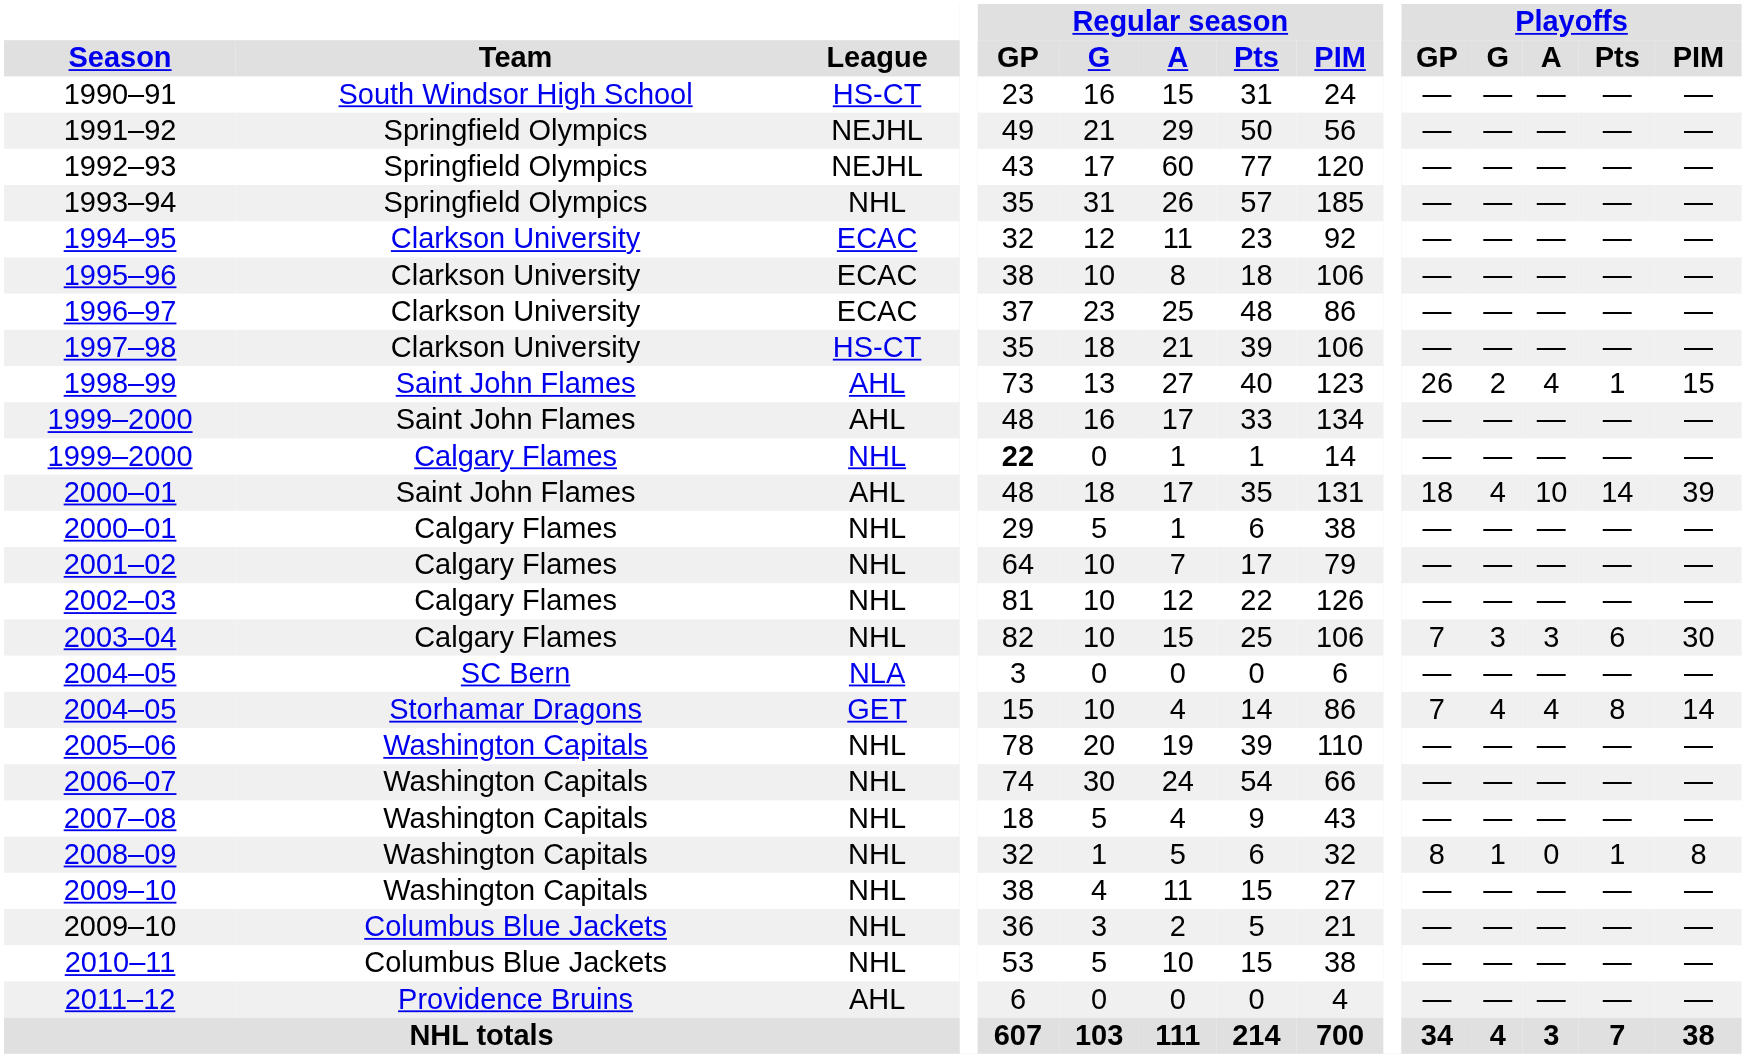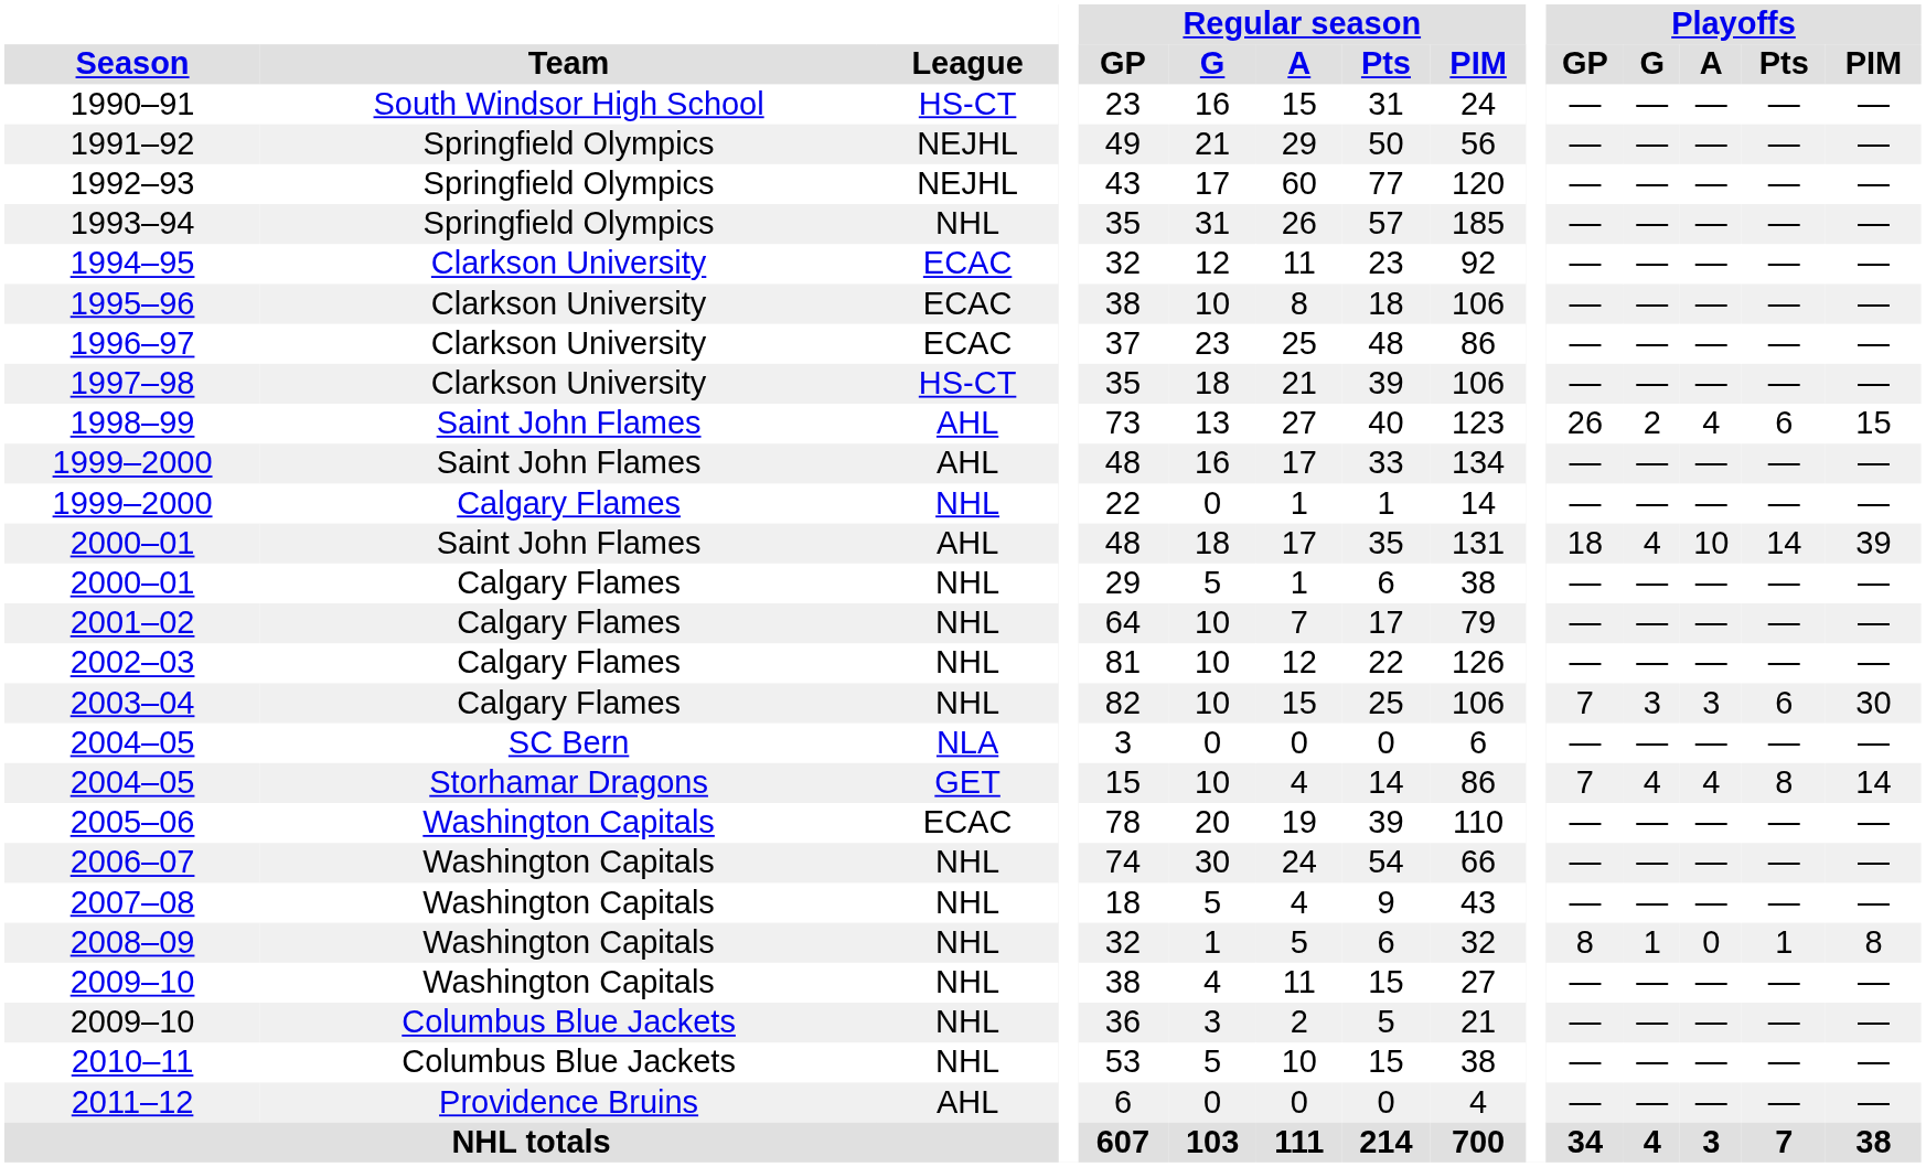1998–99 | Playoffs / Pts: 1 -> 6
1999–2000 / Calgary Flames | Regular season / GP: bold -> normal
2005–06 | League: NHL -> ECAC
